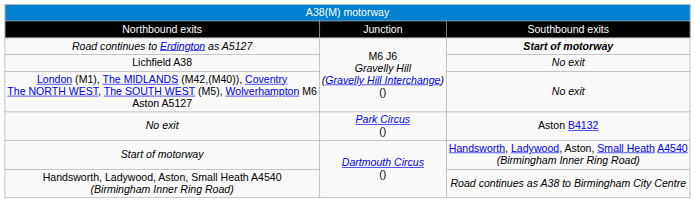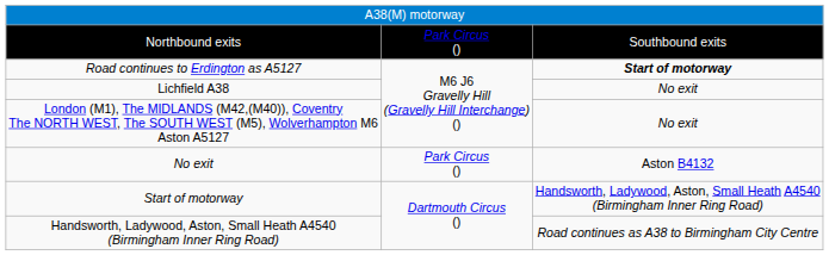Northbound exits | column 2: Junction -> Park Circus ()
